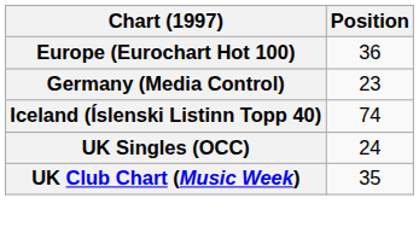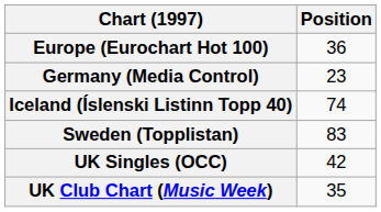+ row: Sweden (Topplistan) | 83
UK Singles (OCC) | Position: 24 -> 42
